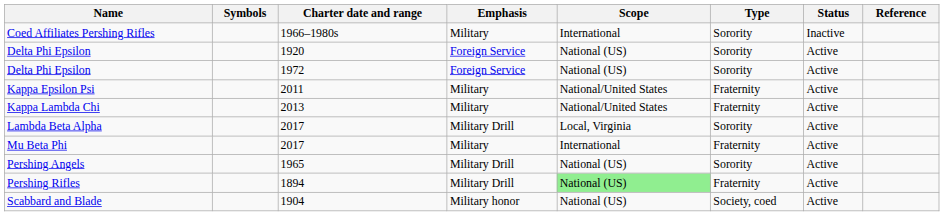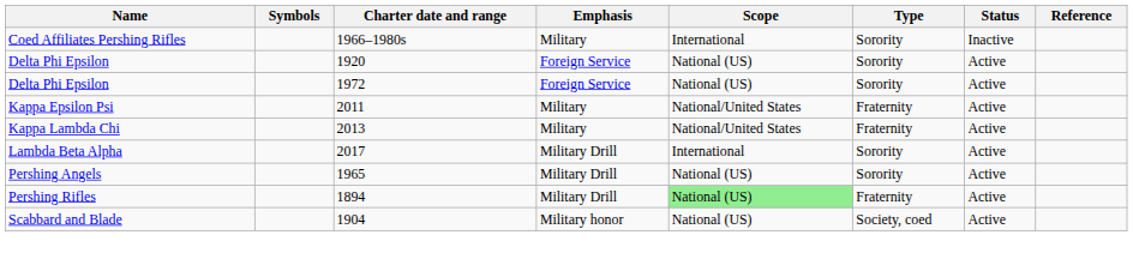Lambda Beta Alpha | Scope: Local, Virginia -> International
- row: Mu Beta Phi | 2017 | Military | International | Fraternity | Active
